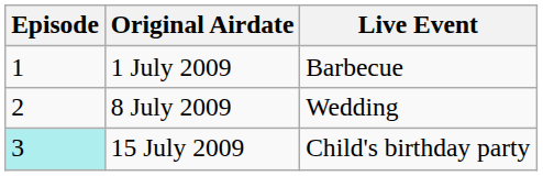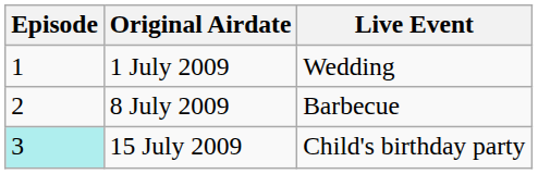1 July 2009 | Live Event: Barbecue -> Wedding
8 July 2009 | Live Event: Wedding -> Barbecue
